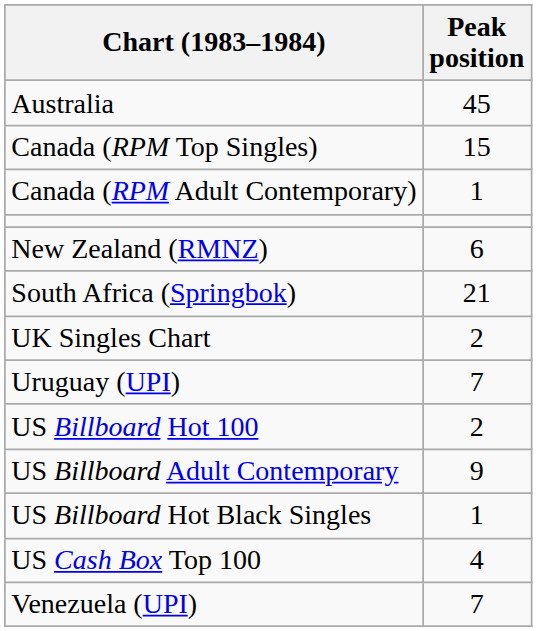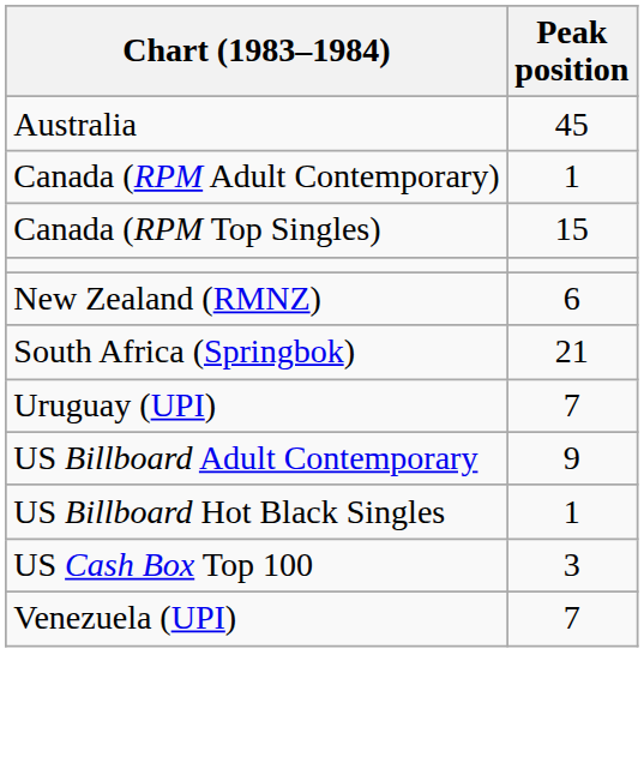rows swapped: Canada (RPM Top Singles) <-> Canada (RPM Adult Contemporary)
- row: UK Singles Chart | 2
- row: US Billboard Hot 100 | 2
US Cash Box Top 100 | Peak position: 4 -> 3
